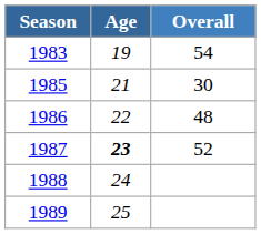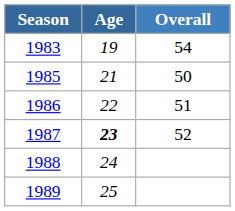1985 | Overall: 30 -> 50
1986 | Overall: 48 -> 51
